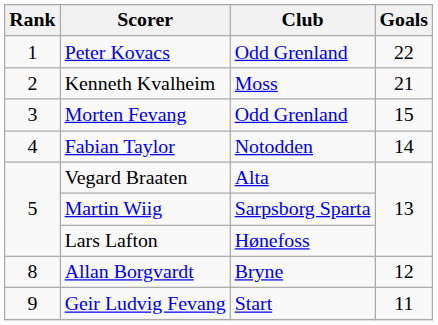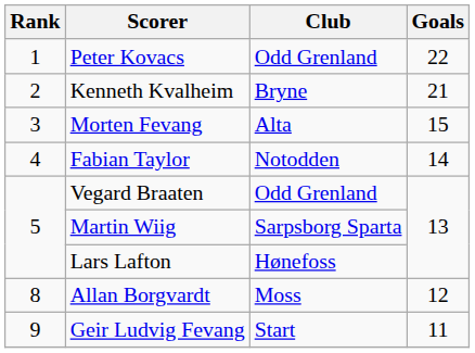Kenneth Kvalheim | Club: Moss -> Bryne
Morten Fevang | Club: Odd Grenland -> Alta
Vegard Braaten | Club: Alta -> Odd Grenland
Allan Borgvardt | Club: Bryne -> Moss
